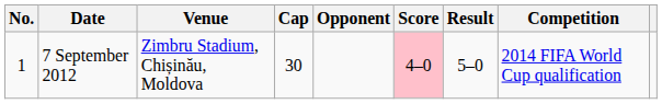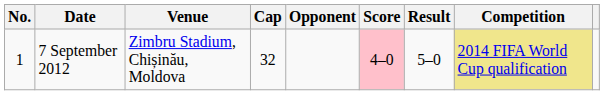7 September 2012 | Cap: 30 -> 32
7 September 2012 | Competition: no background -> khaki background
